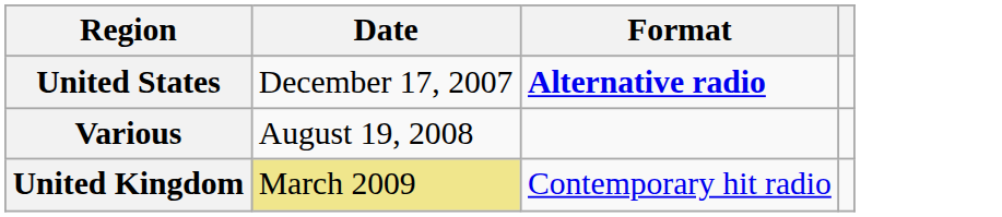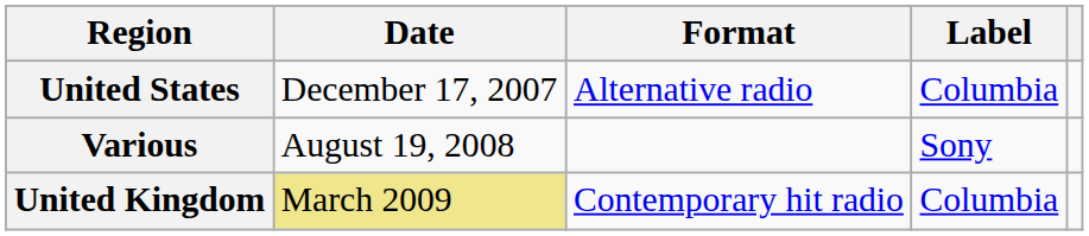+ column: Label | Columbia | Sony | Columbia
United States | Format: bold -> normal
